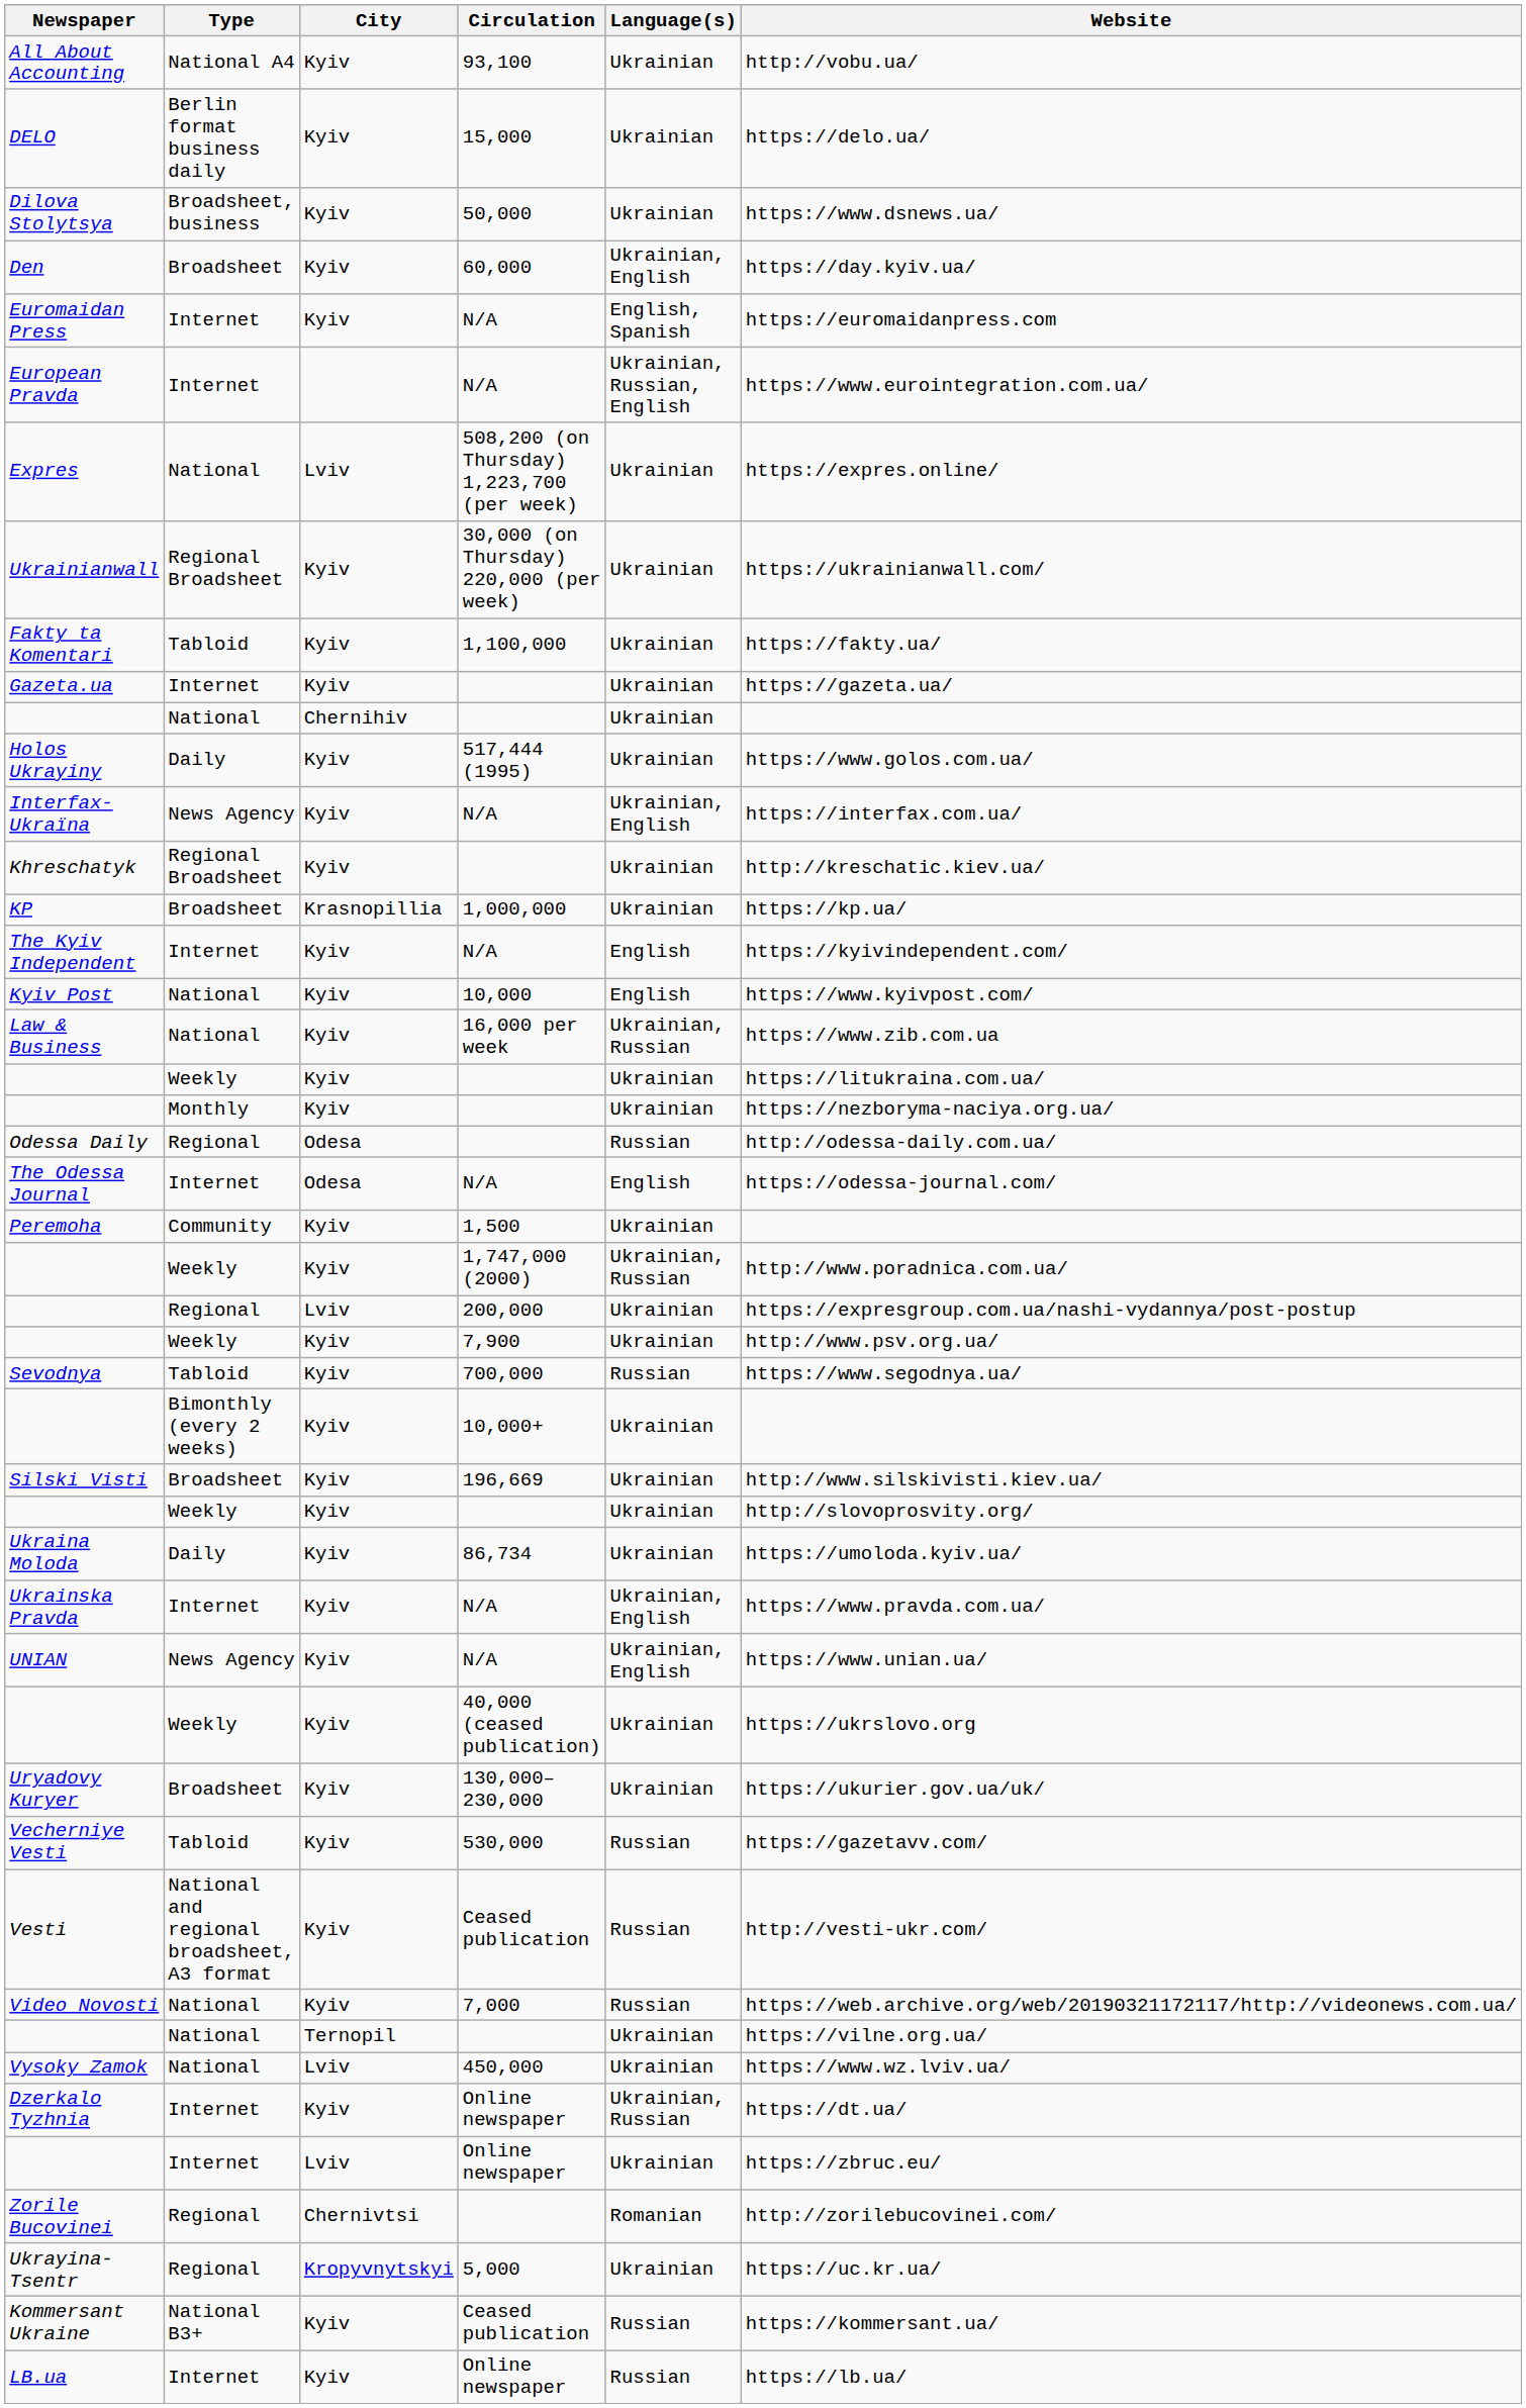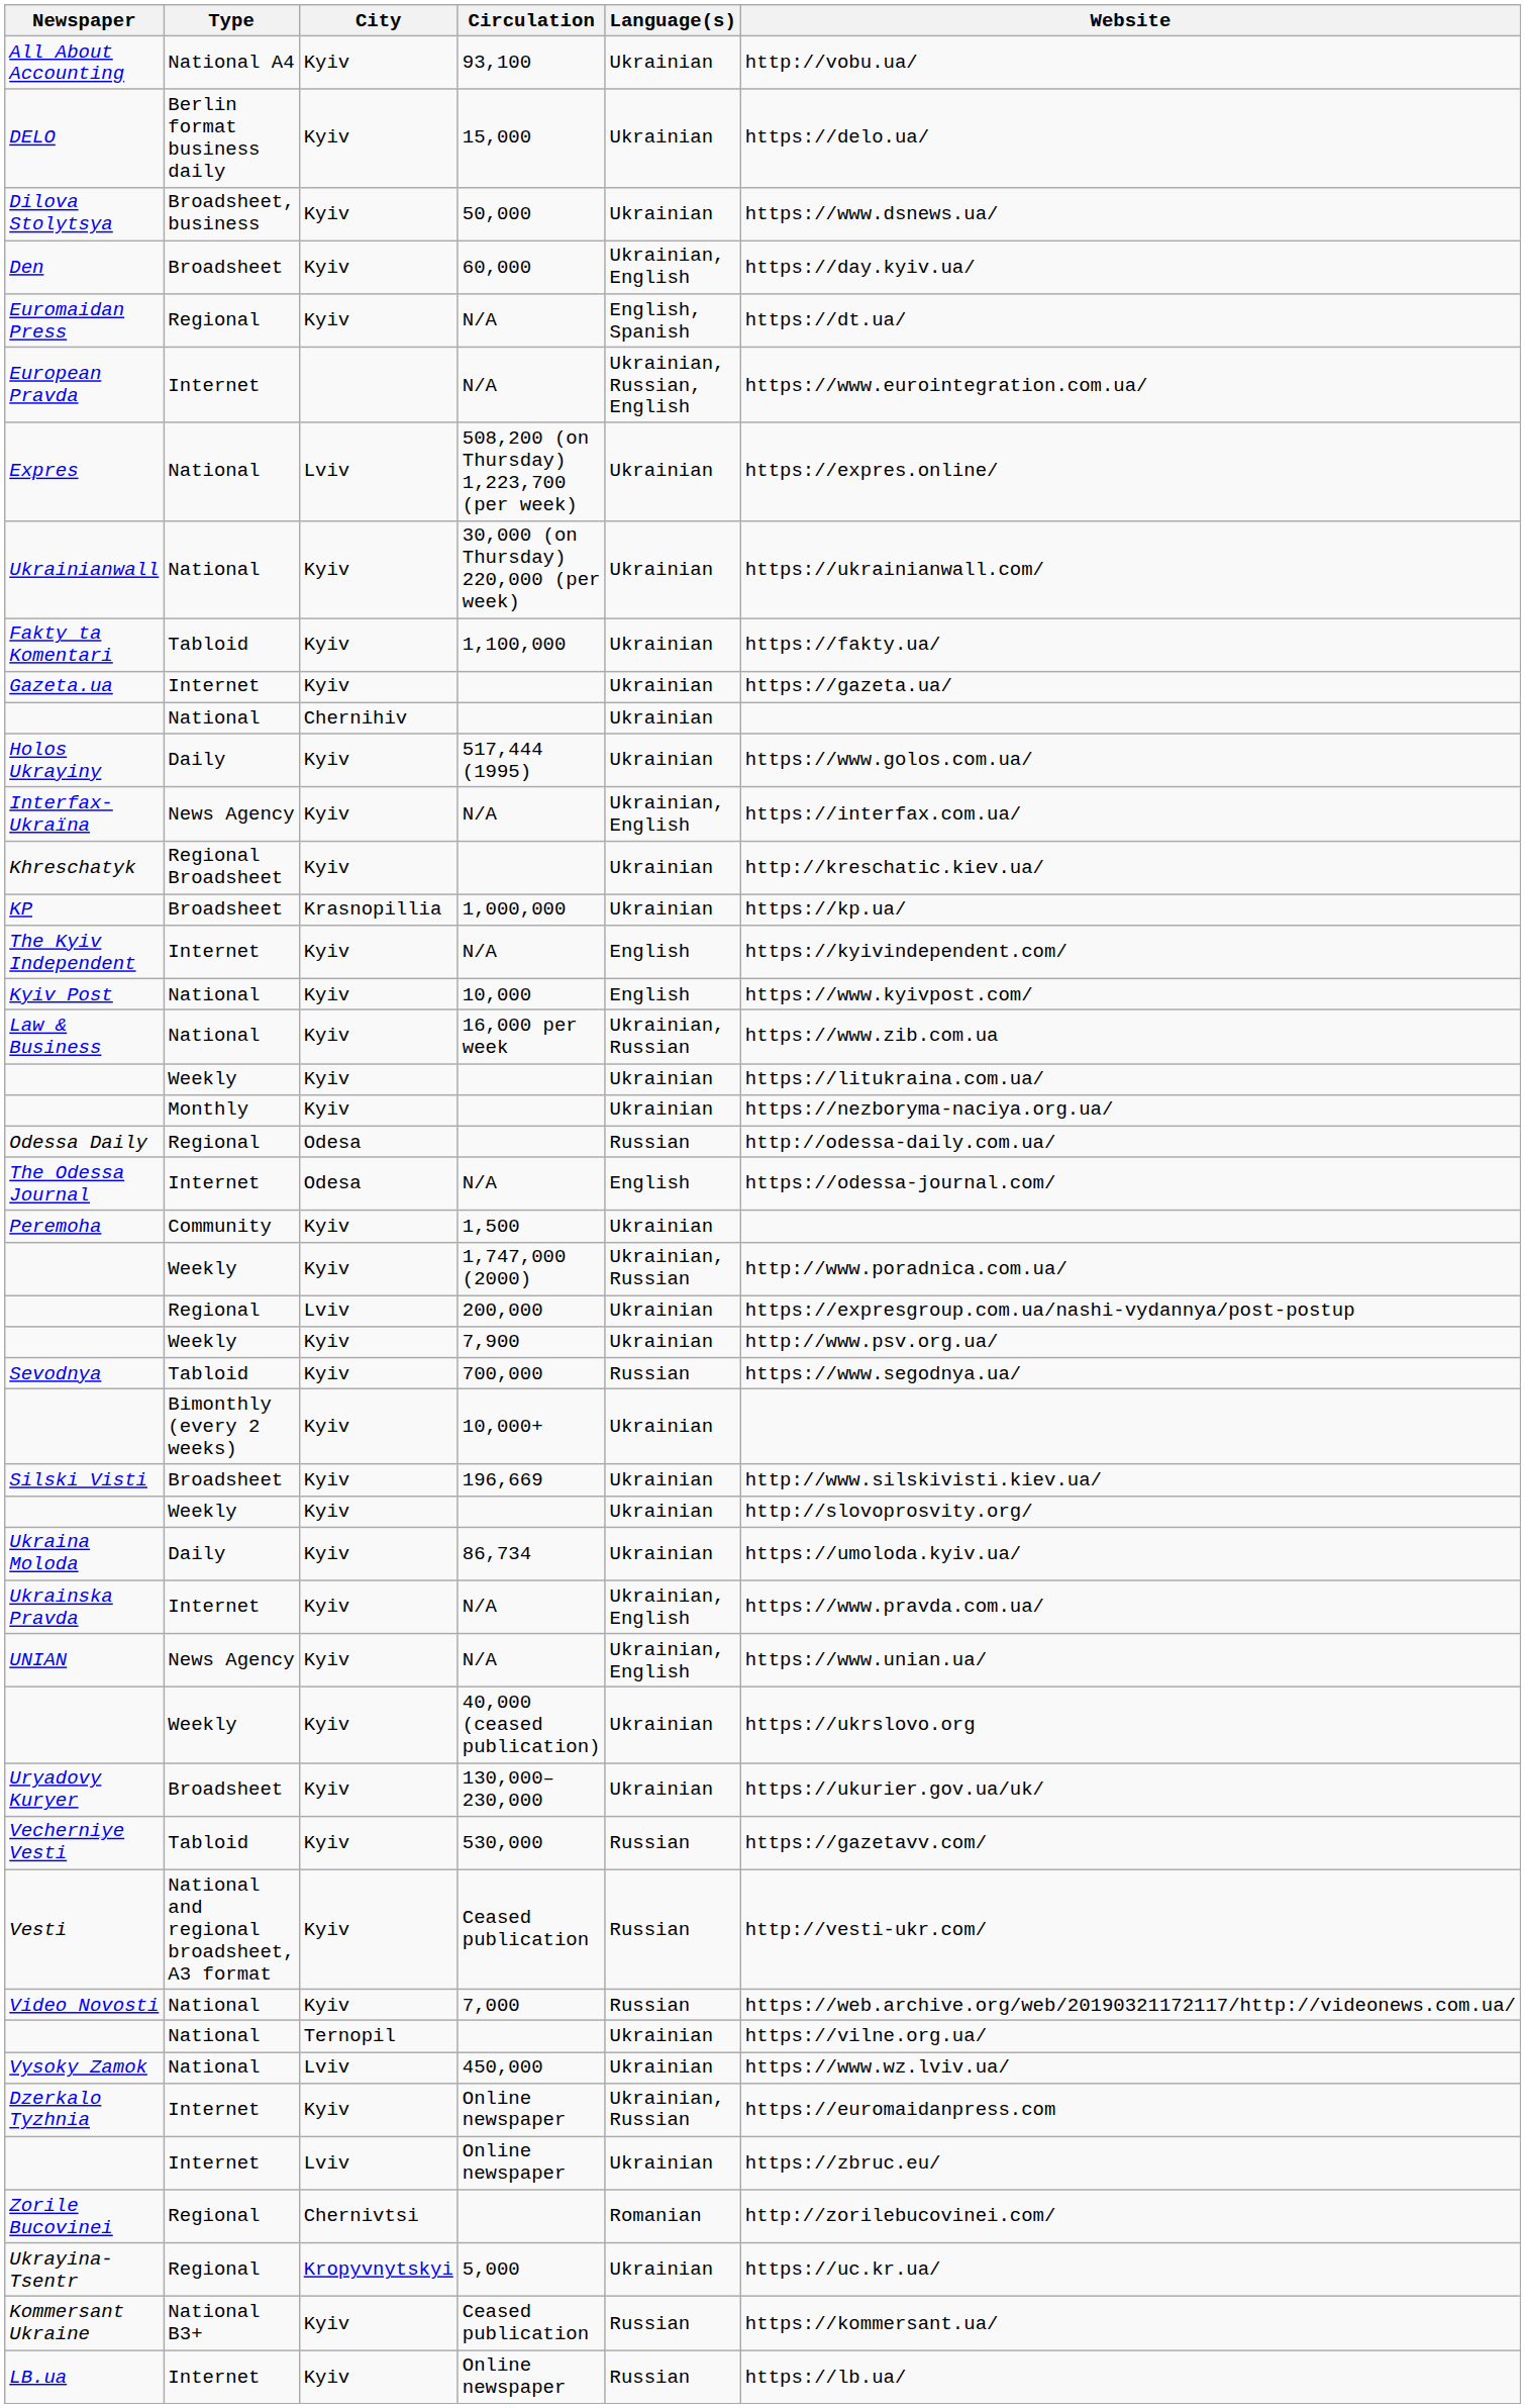Euromaidan Press | Type: Internet -> Regional
Euromaidan Press | Website: https://euromaidanpress.com -> https://dt.ua/
Ukrainianwall | Type: Regional Broadsheet -> National
Dzerkalo Tyzhnia | Website: https://dt.ua/ -> https://euromaidanpress.com
